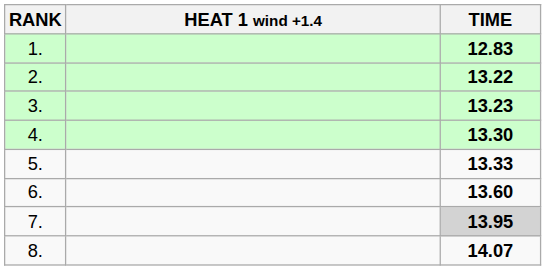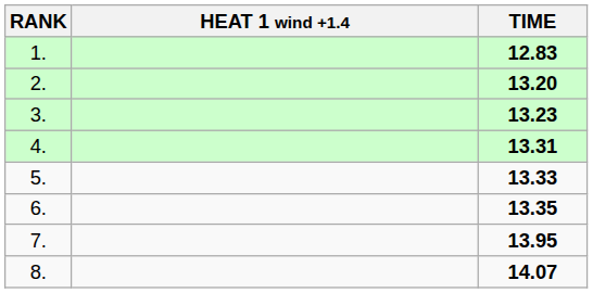2. | TIME: 13.22 -> 13.20
4. | TIME: 13.30 -> 13.31
6. | TIME: 13.60 -> 13.35
7. | TIME: lightgrey background -> no background
